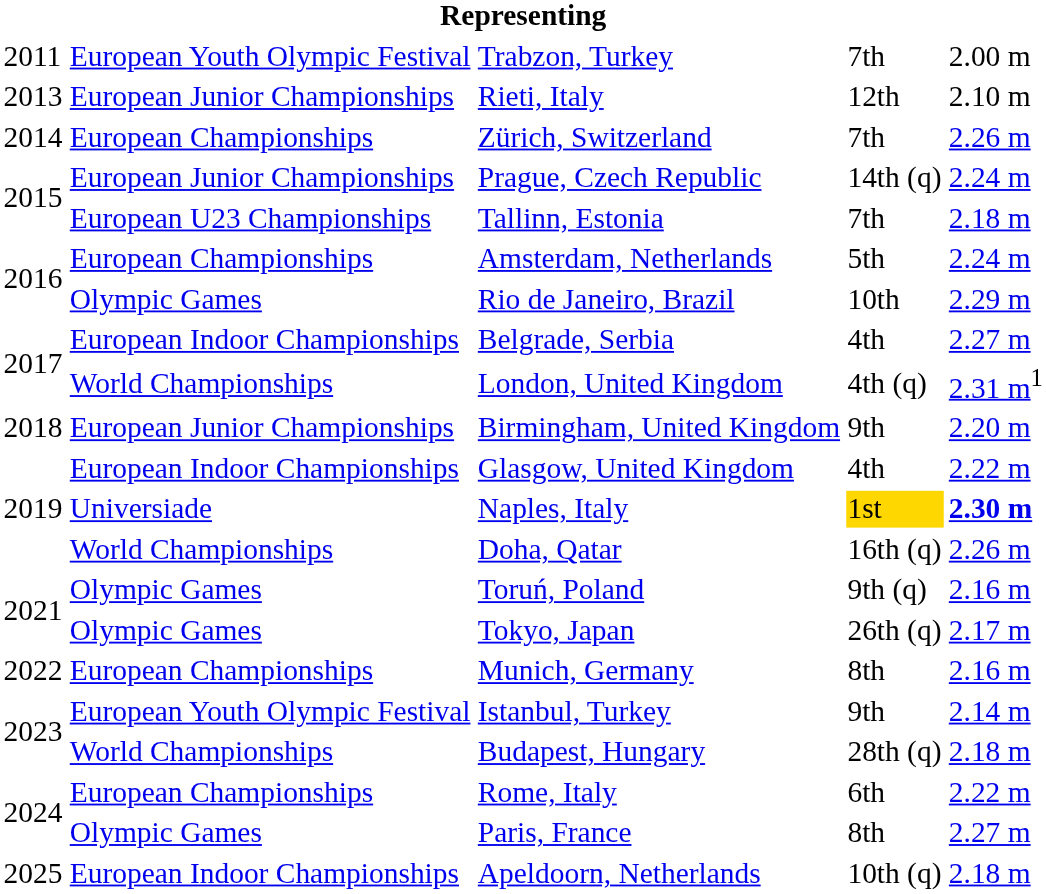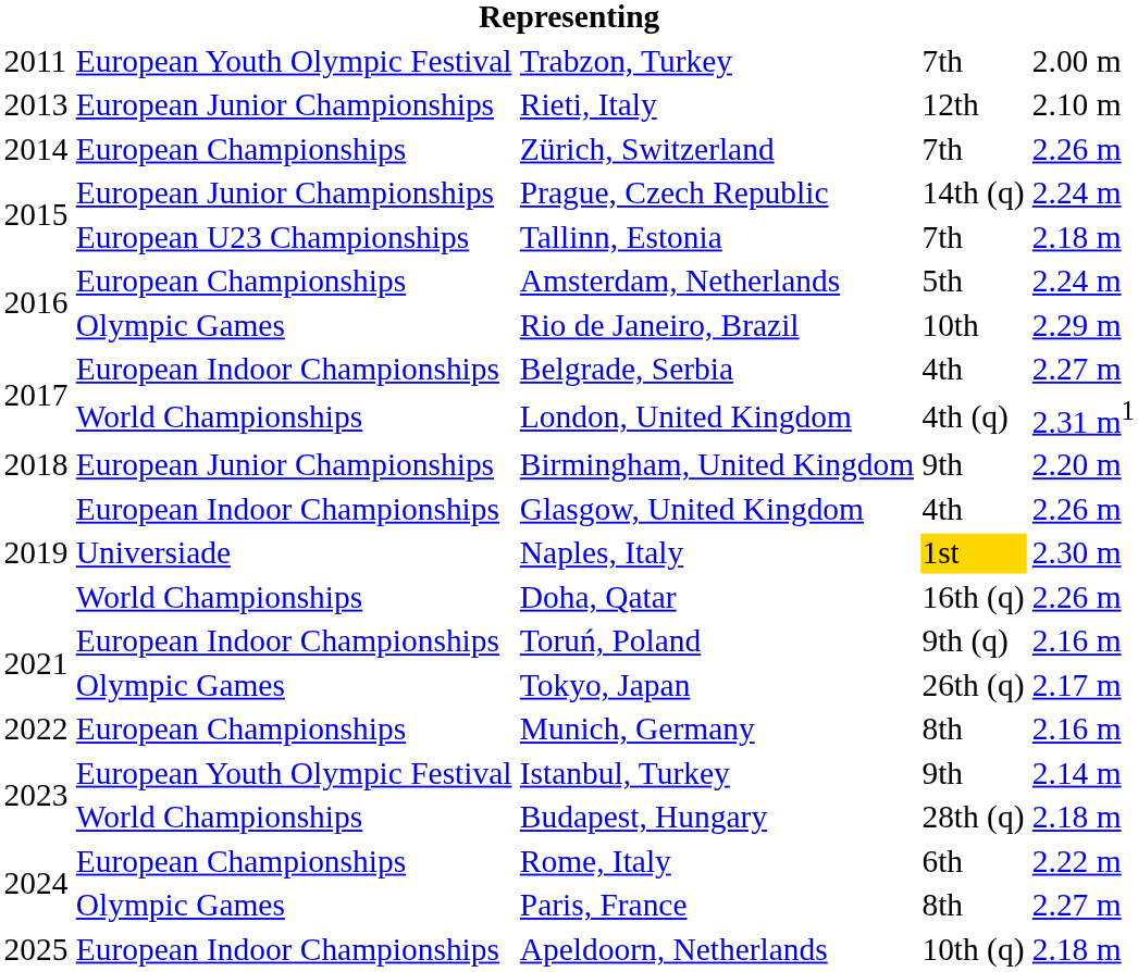Glasgow, United Kingdom | column 5: 2.22 m -> 2.26 m
Naples, Italy | column 5: bold -> normal
Toruń, Poland | column 2: Olympic Games -> European Indoor Championships
